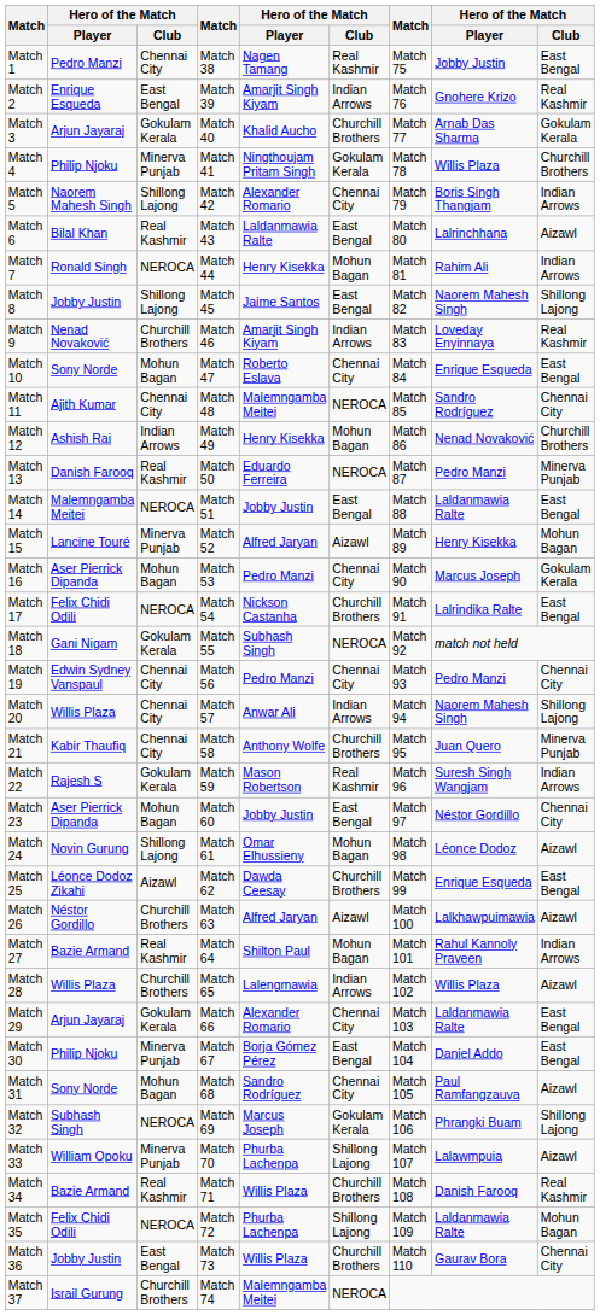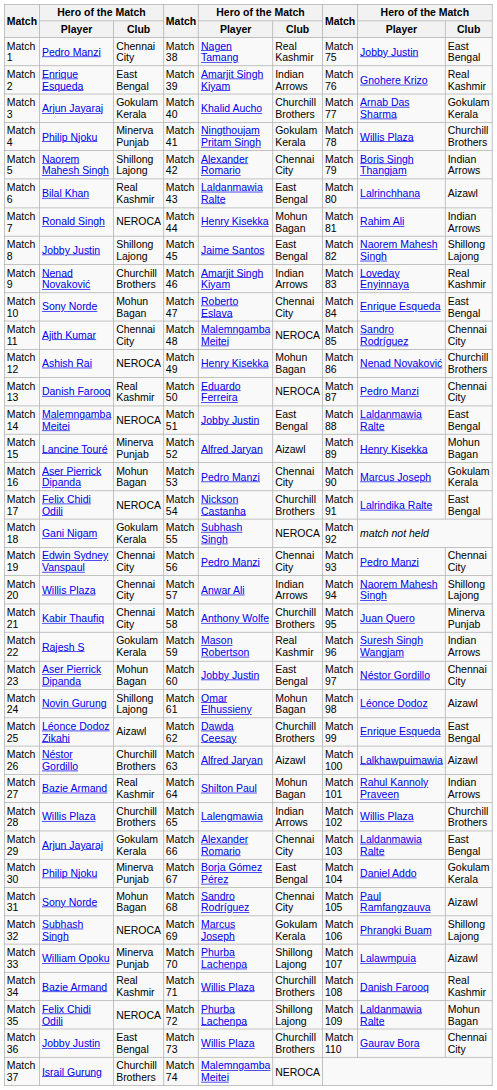Match 12 | column 3: Indian Arrows -> NEROCA
Match 13 | column 9: Minerva Punjab -> Chennai City
Match 28 | column 9: Aizawl -> Churchill Brothers
Match 30 | column 9: East Bengal -> Gokulam Kerala
